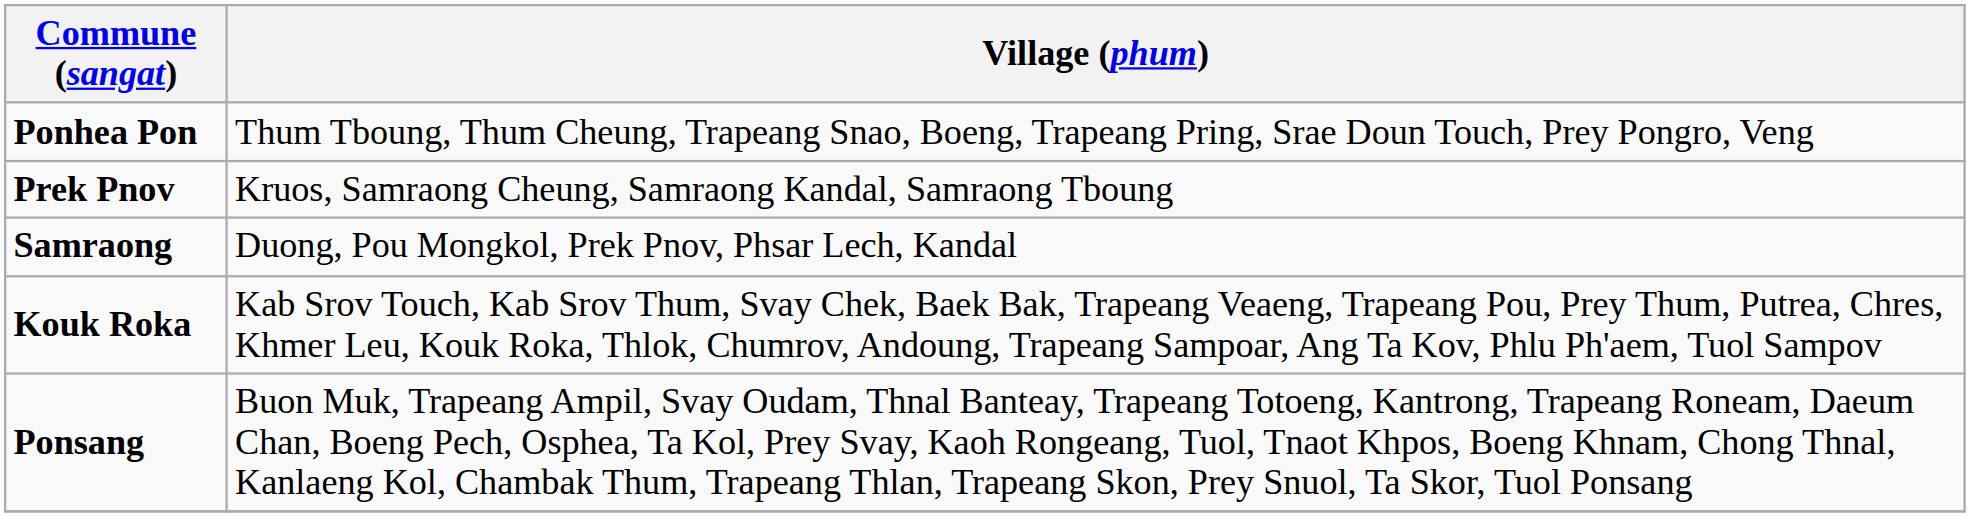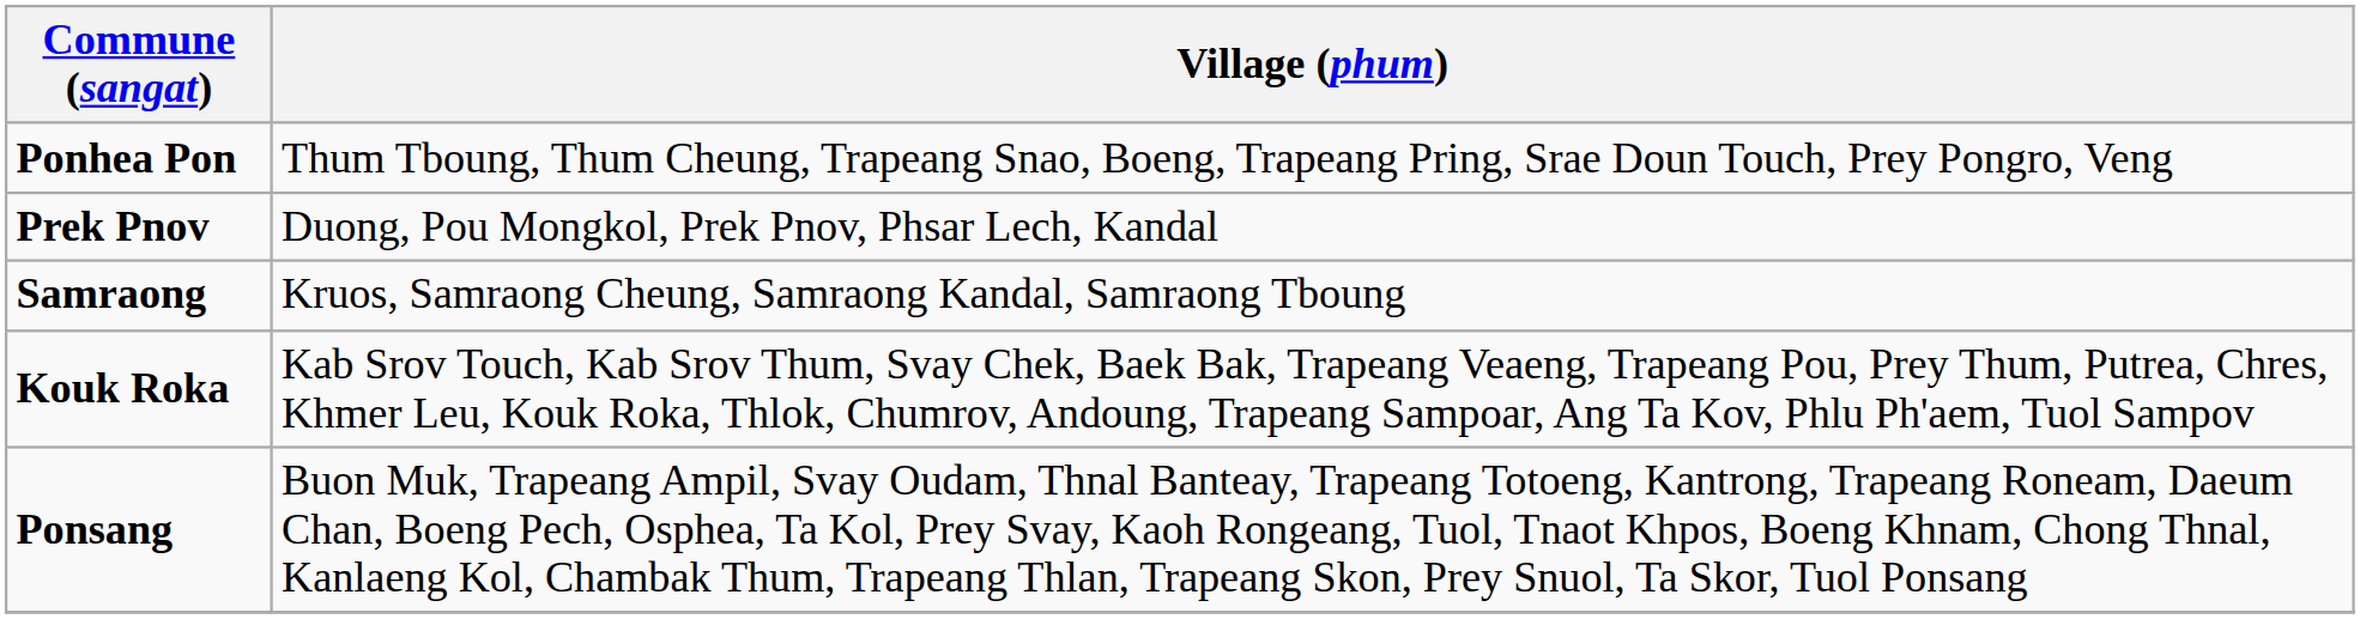Prek Pnov | Village (phum): Kruos, Samraong Cheung, Samraong Kandal, Samraong Tboung -> Duong, Pou Mongkol, Prek Pnov, Phsar Lech, Kandal
Samraong | Village (phum): Duong, Pou Mongkol, Prek Pnov, Phsar Lech, Kandal -> Kruos, Samraong Cheung, Samraong Kandal, Samraong Tboung
